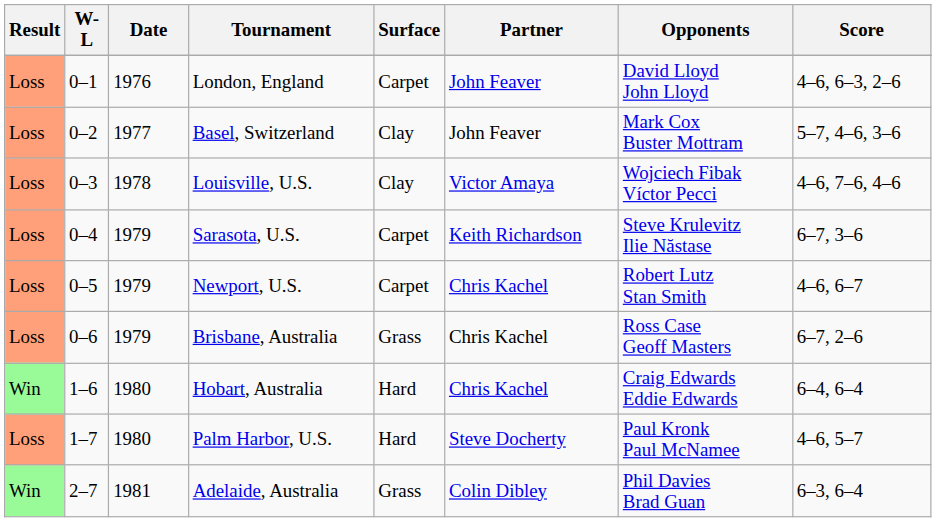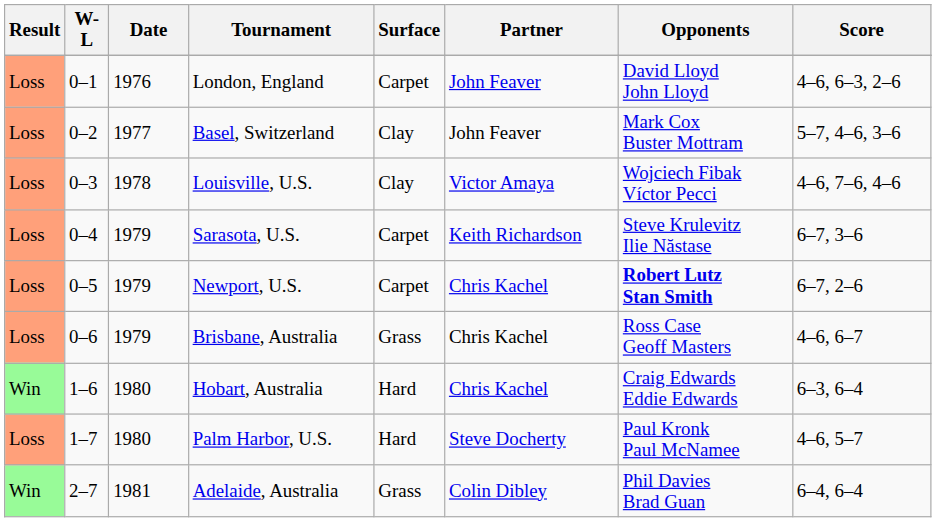Newport, U.S. | Opponents: normal -> bold
Newport, U.S. | Score: 4–6, 6–7 -> 6–7, 2–6
Brisbane, Australia | Score: 6–7, 2–6 -> 4–6, 6–7
Hobart, Australia | Score: 6–4, 6–4 -> 6–3, 6–4
Adelaide, Australia | Score: 6–3, 6–4 -> 6–4, 6–4
